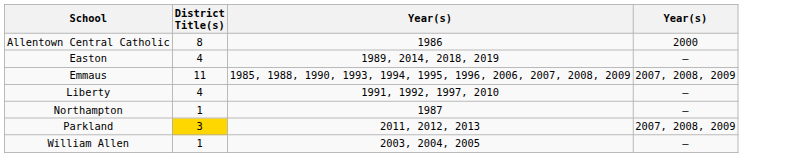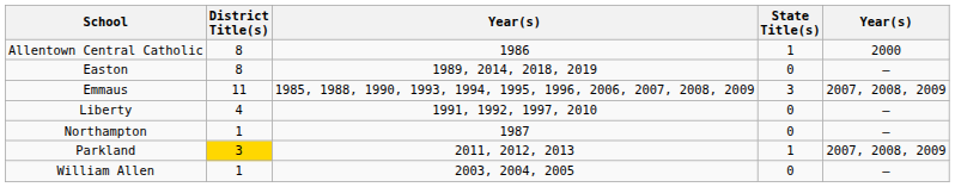+ column: State Title(s) | 1 | 0 | 3 | 0 | 0 | 1 | 0
Easton | District Title(s): 4 -> 8
